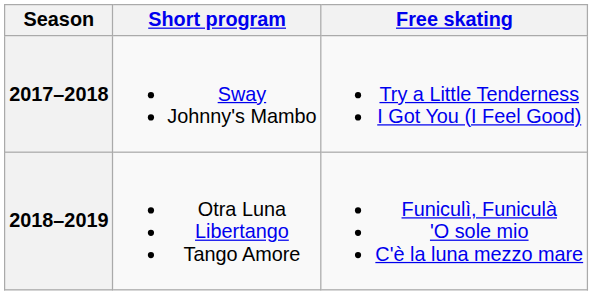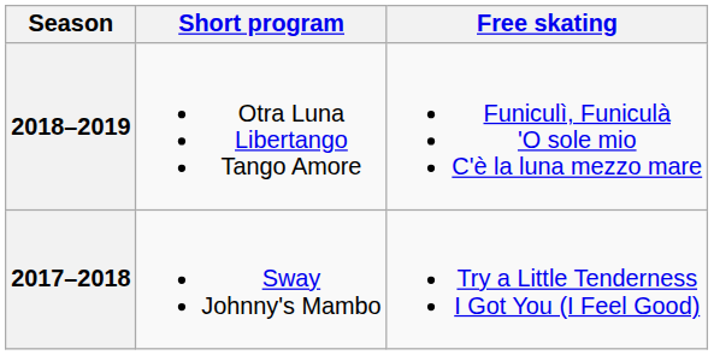rows swapped: 2018–2019 <-> 2017–2018
